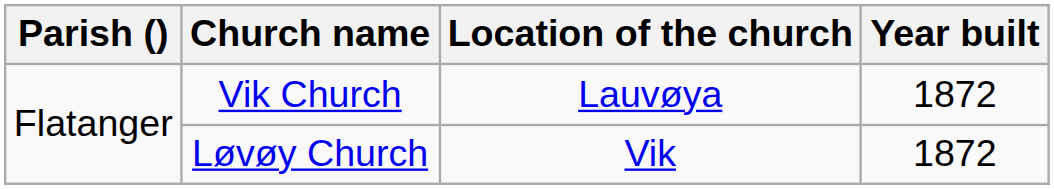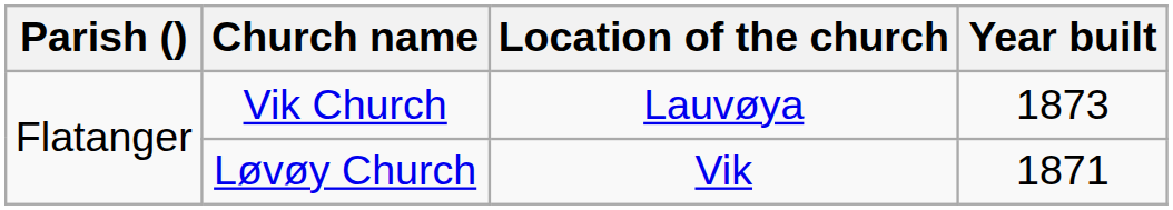Vik Church | Year built: 1872 -> 1873
Løvøy Church | Year built: 1872 -> 1871
